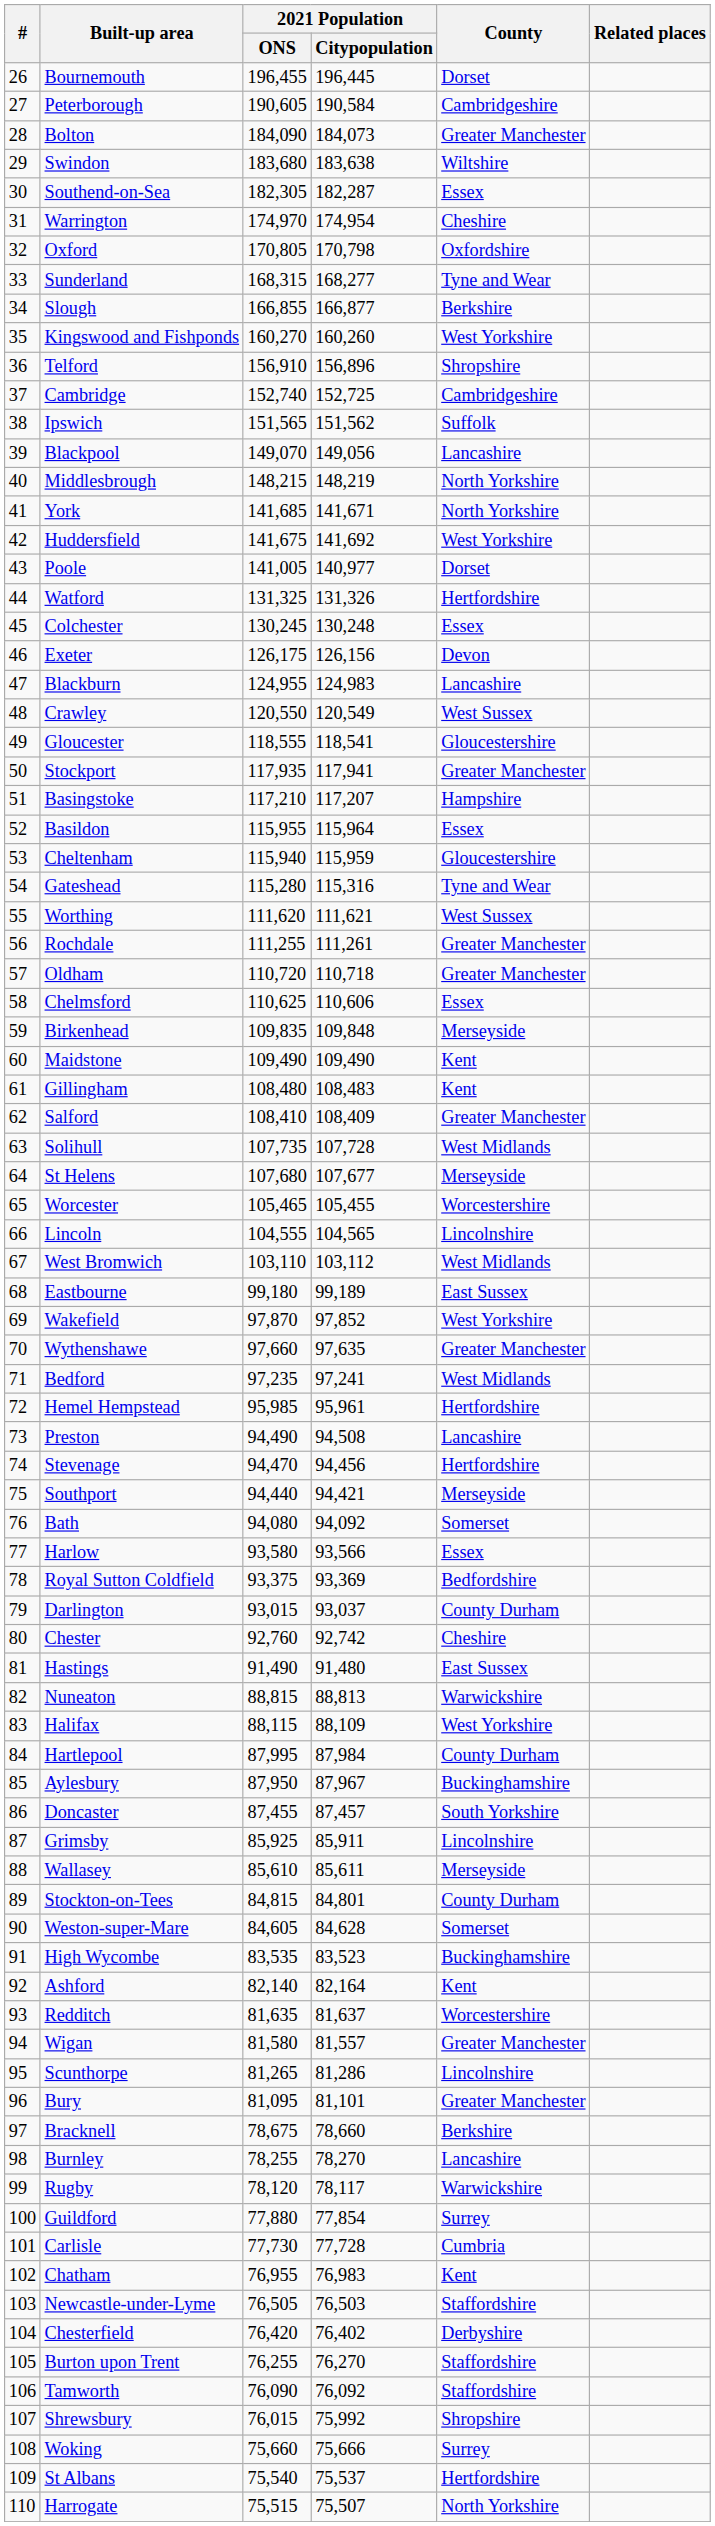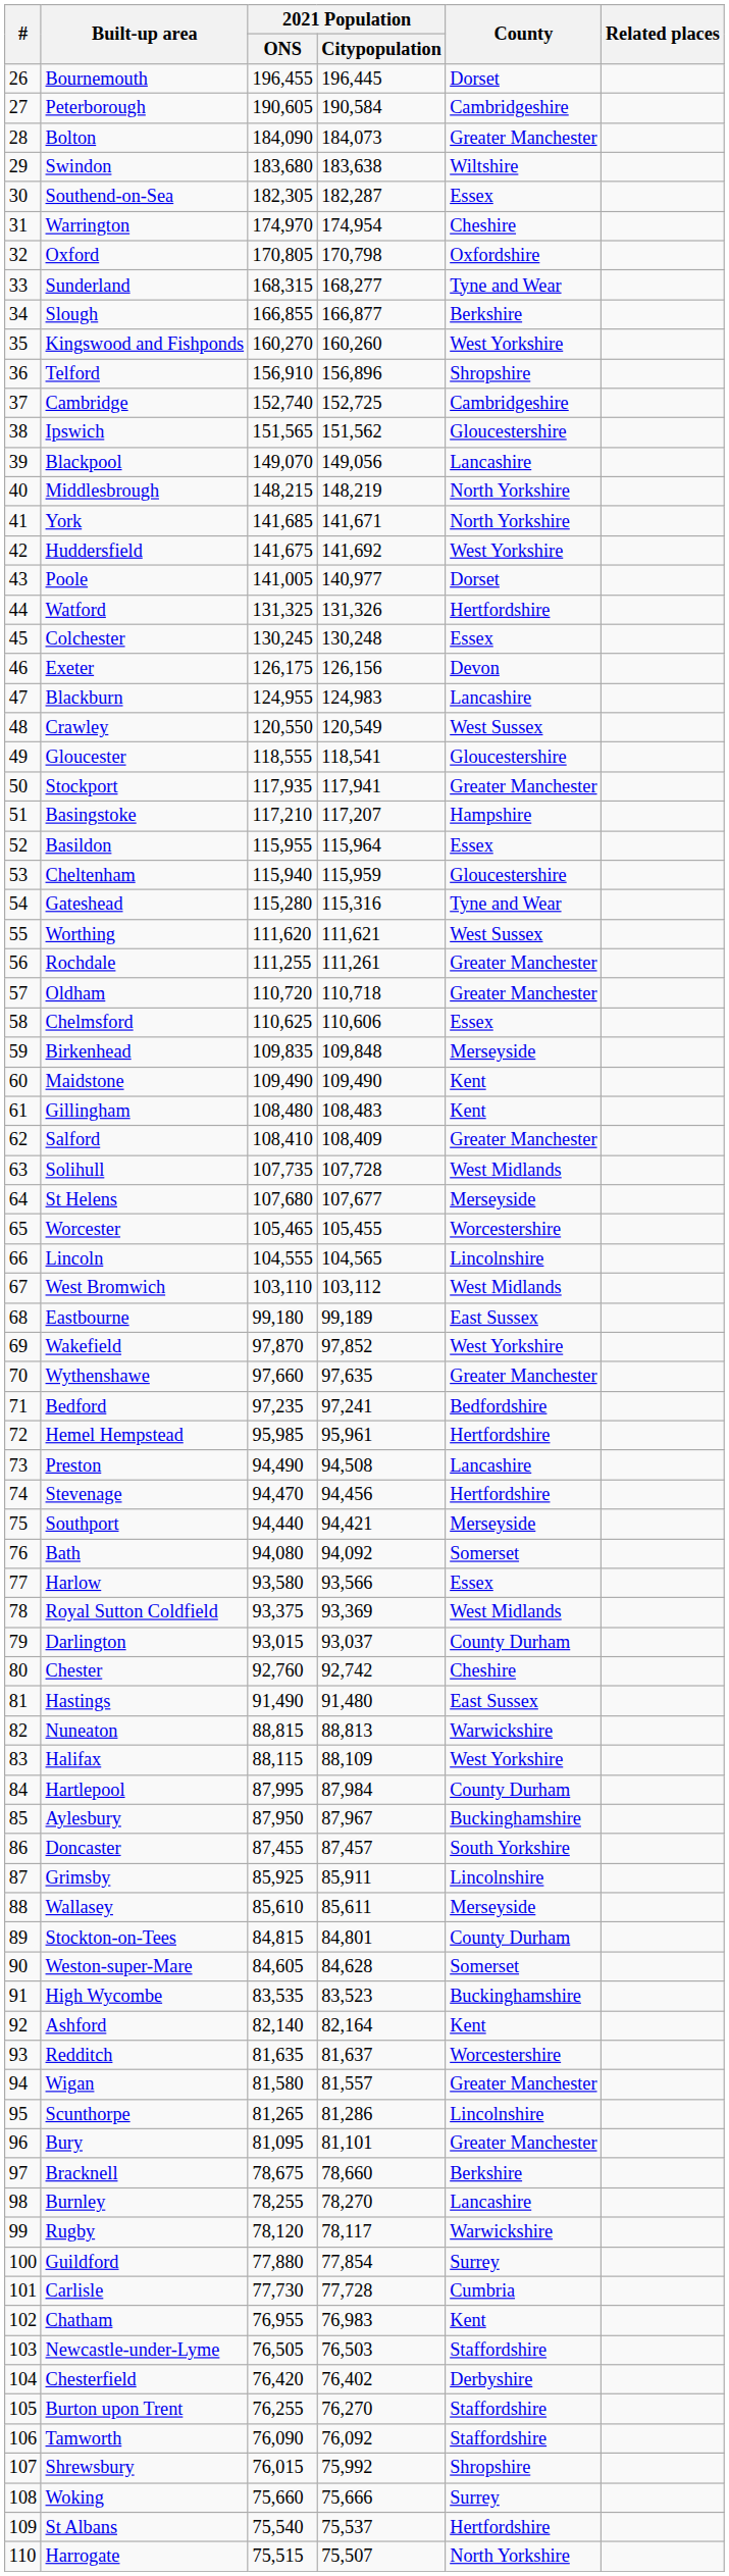Ipswich | County: Suffolk -> Gloucestershire
Bedford | County: West Midlands -> Bedfordshire
Royal Sutton Coldfield | County: Bedfordshire -> West Midlands
